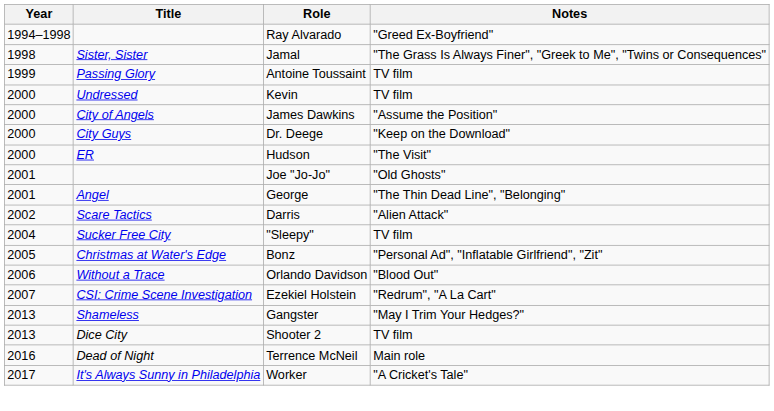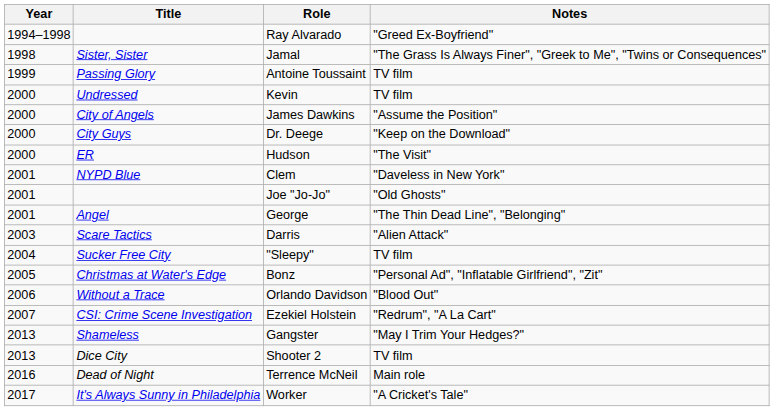+ row: 2001 | NYPD Blue | Clem | "Daveless in New York"
Darris | Year: 2002 -> 2003
